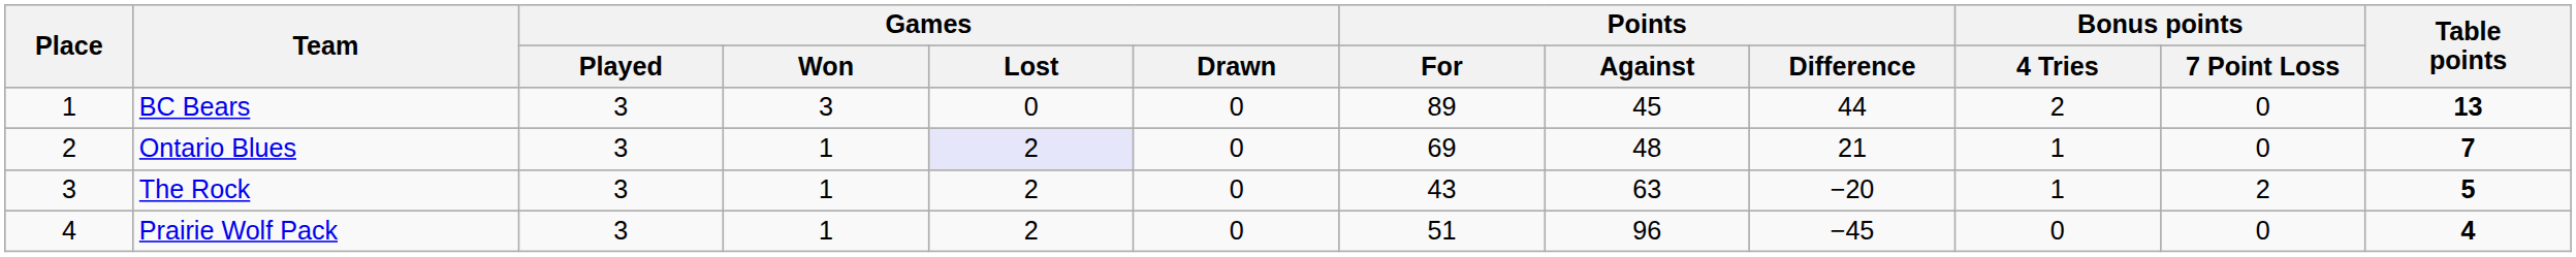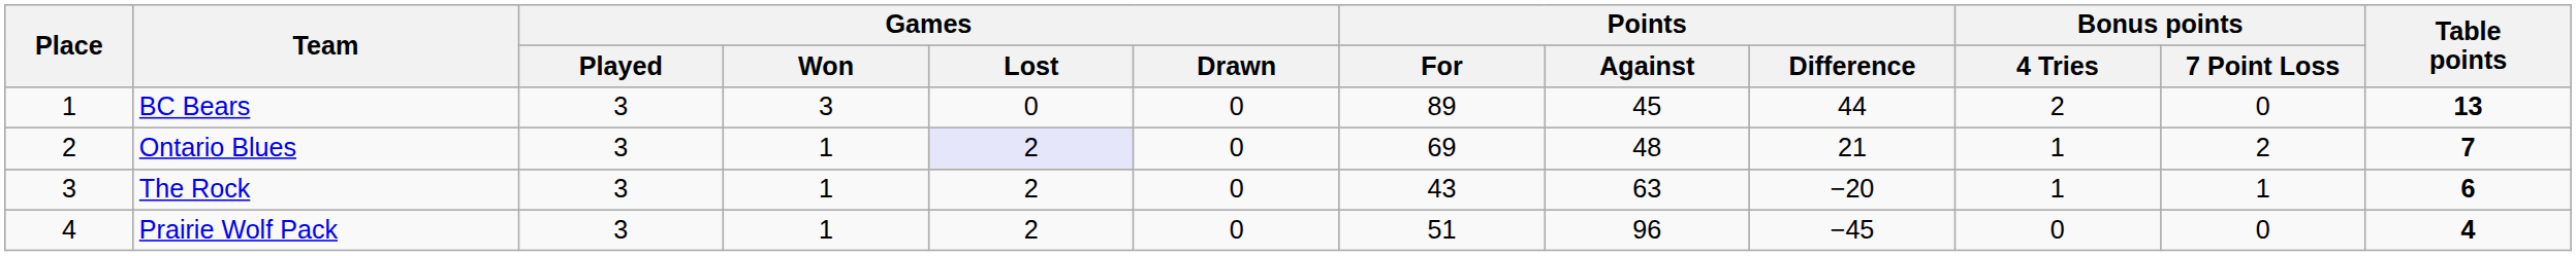Ontario Blues | Bonus points / 7 Point Loss: 0 -> 2
The Rock | Bonus points / 7 Point Loss: 2 -> 1
The Rock | Table points: 5 -> 6
